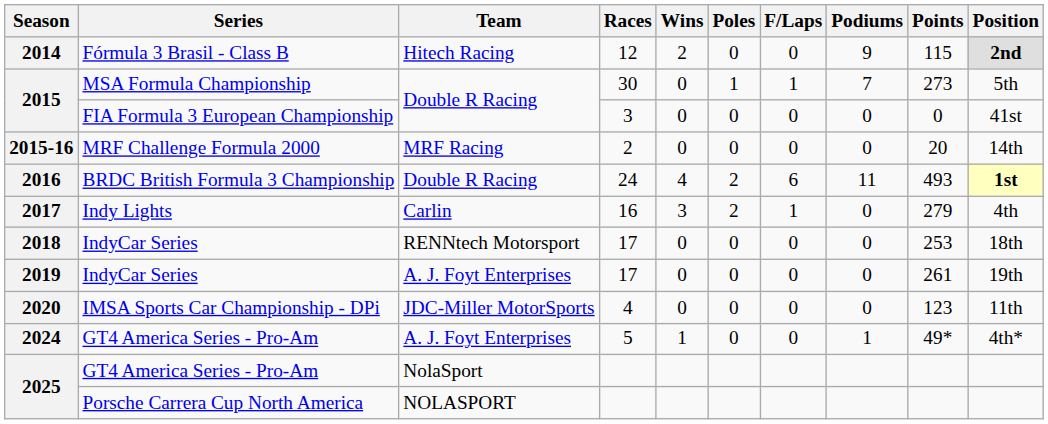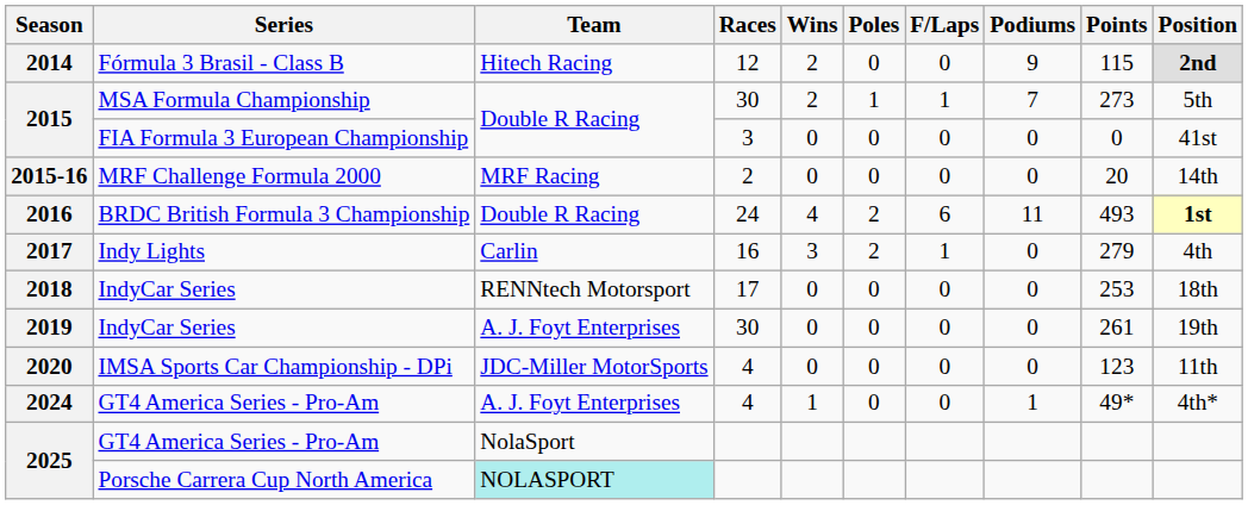2015 / MSA Formula Championship | Wins: 0 -> 2
2019 | Races: 17 -> 30
2024 | Races: 5 -> 4
2025 / Porsche Carrera Cup North America | Team: no background -> paleturquoise background
